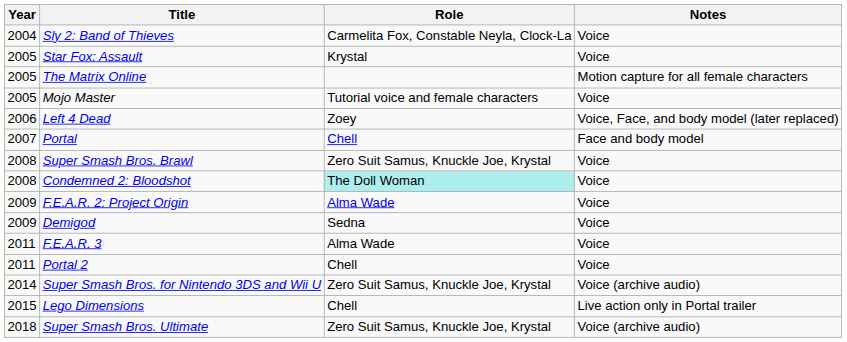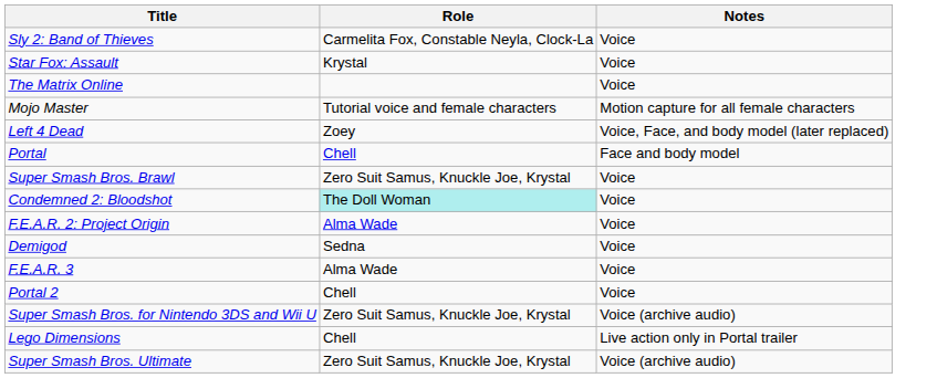- column: Year | 2004 | 2005 | 2005 | 2005 | 2006 | 2007 | 2008 | 2008 | 2009 | 2009 | 2011 | 2011 | 2014 | 2015 | 2018
The Matrix Online | Notes: Motion capture for all female characters -> Voice
Mojo Master | Notes: Voice -> Motion capture for all female characters
